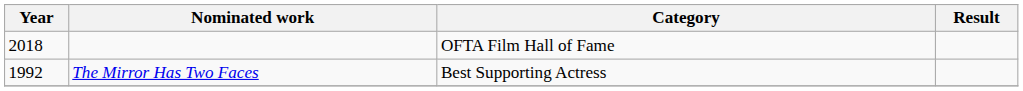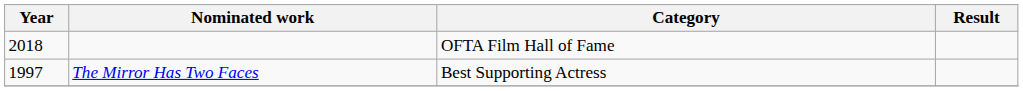The Mirror Has Two Faces | Year: 1992 -> 1997
